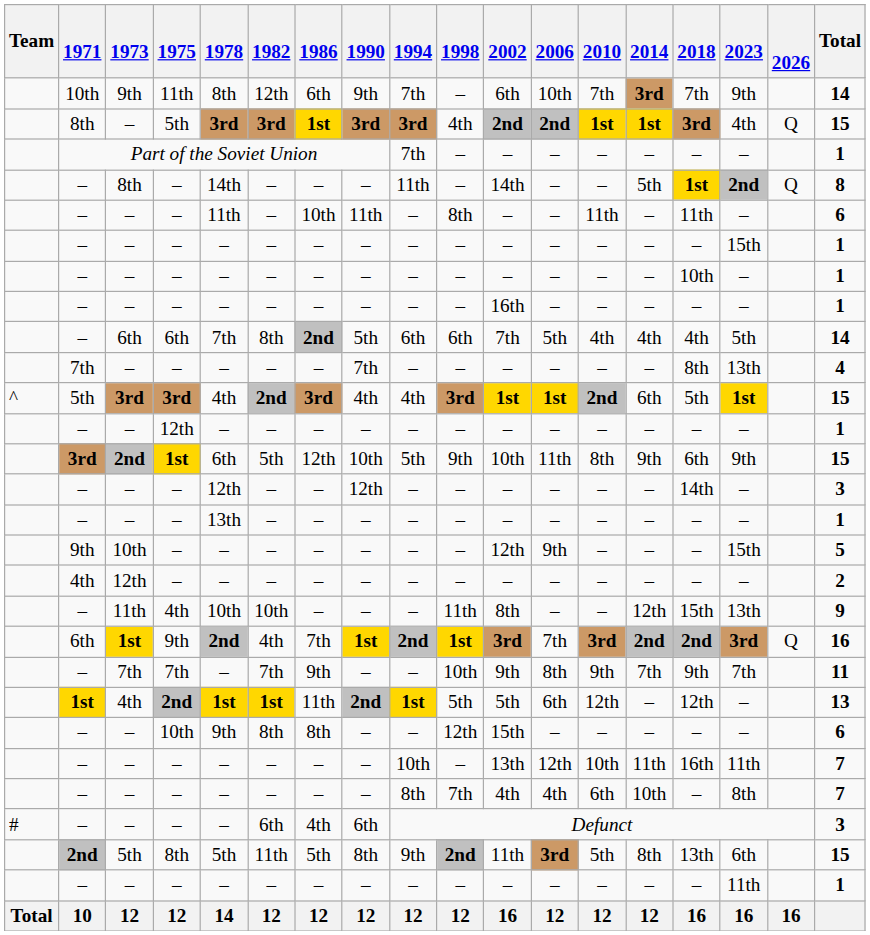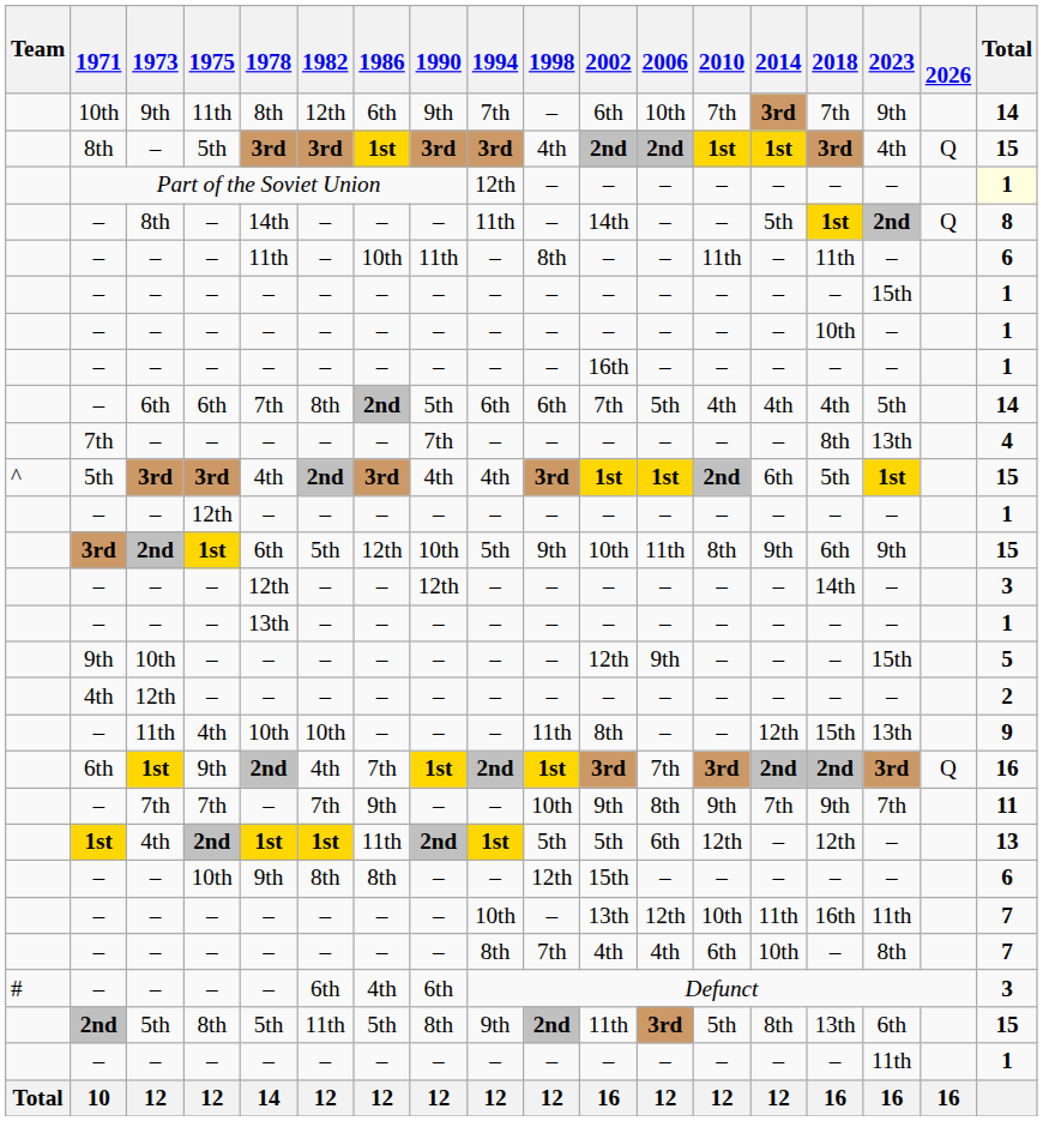Part of the Soviet Union | 1994: 7th -> 12th
Part of the Soviet Union | Total: no background -> lightyellow background
